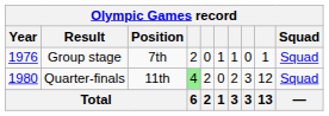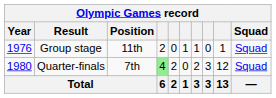Group stage | Position: 7th -> 11th
Quarter-finals | Position: 11th -> 7th
